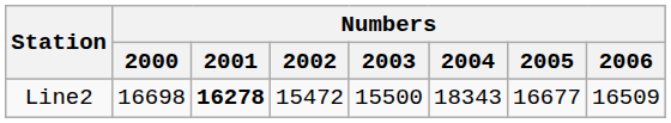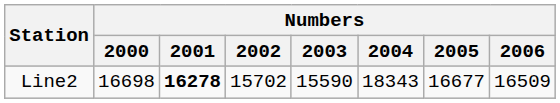Line2 | Numbers / 2002: 15472 -> 15702
Line2 | Numbers / 2003: 15500 -> 15590
